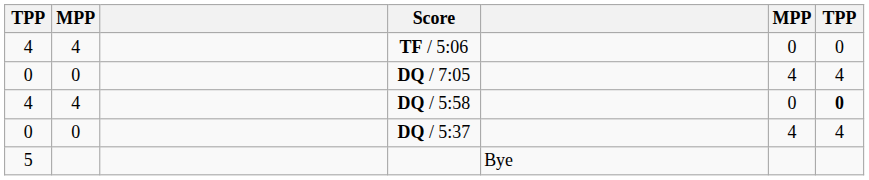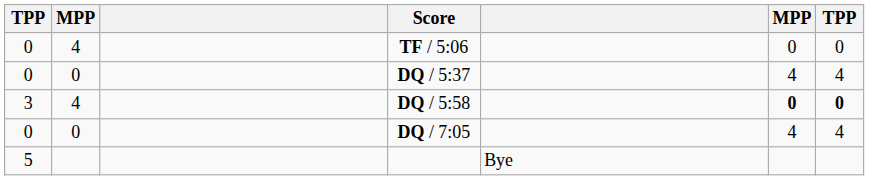TF / 5:06 | column 1: 4 -> 0
rows swapped: DQ / 5:37 <-> DQ / 7:05
DQ / 5:58 | column 1: 4 -> 3
DQ / 5:58 | column 6: normal -> bold
